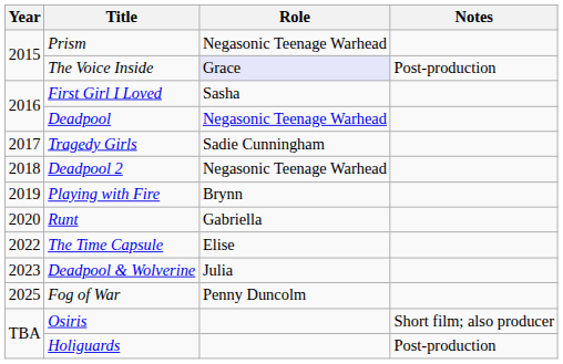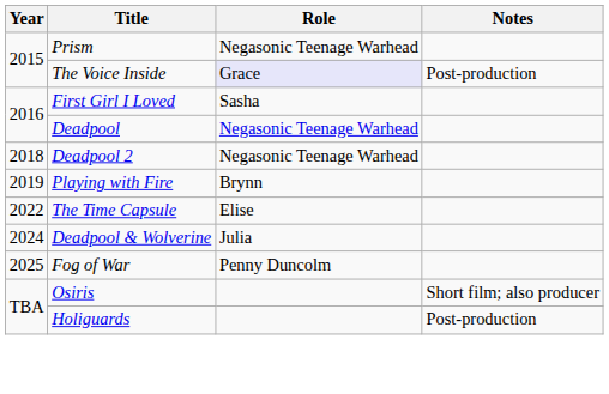- row: 2017 | Tragedy Girls | Sadie Cunningham
- row: 2020 | Runt | Gabriella
Deadpool & Wolverine | Year: 2023 -> 2024
